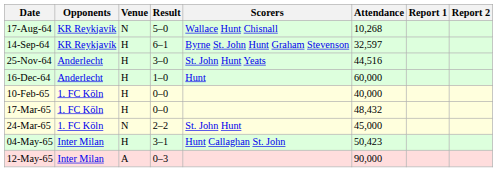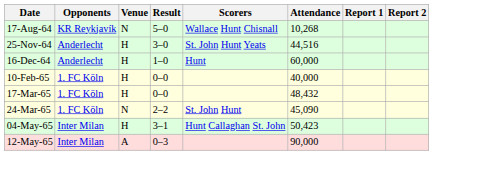- row: 14-Sep-64 | KR Reykjavík | H | 6–1 | Byrne St. John Hunt Graham Stevenson | 32,597
24-Mar-65 | Attendance: 45,000 -> 45,090
